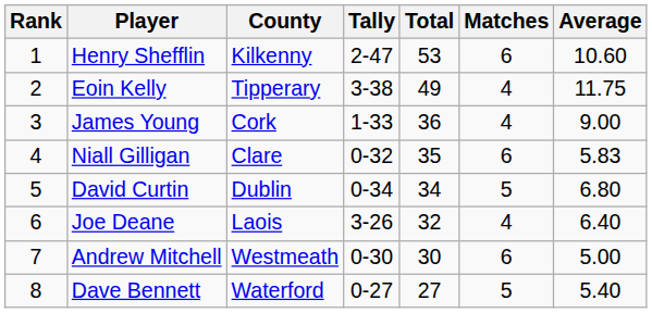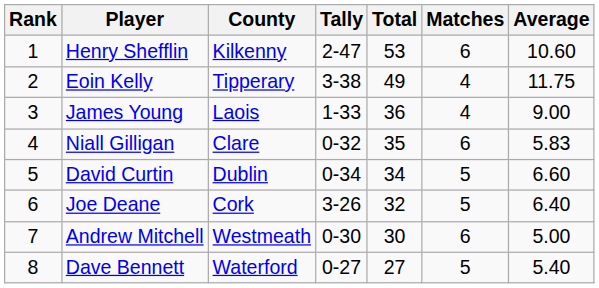James Young | County: Cork -> Laois
David Curtin | Average: 6.80 -> 6.60
Joe Deane | County: Laois -> Cork
Joe Deane | Matches: 4 -> 5
